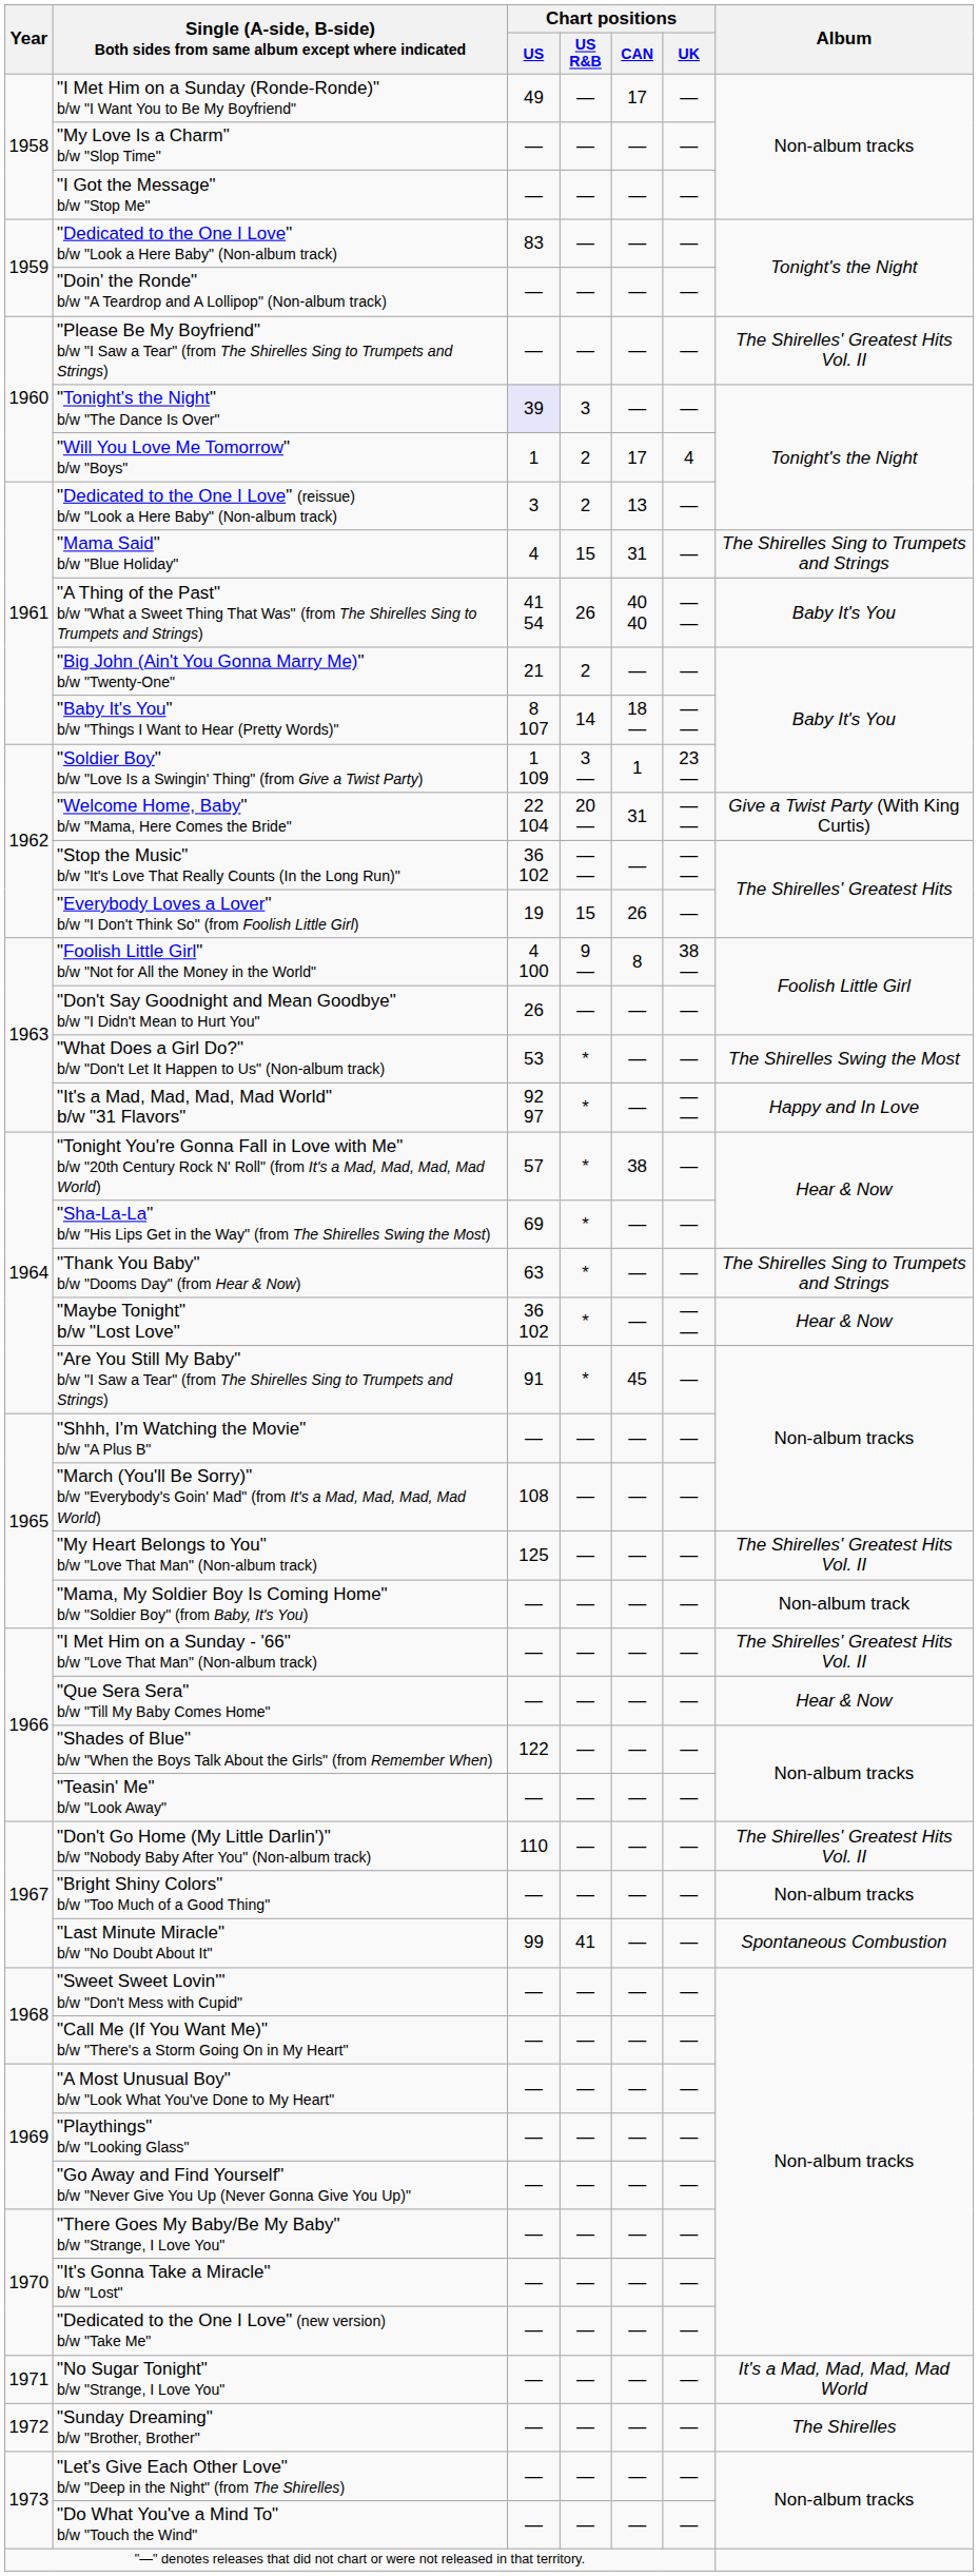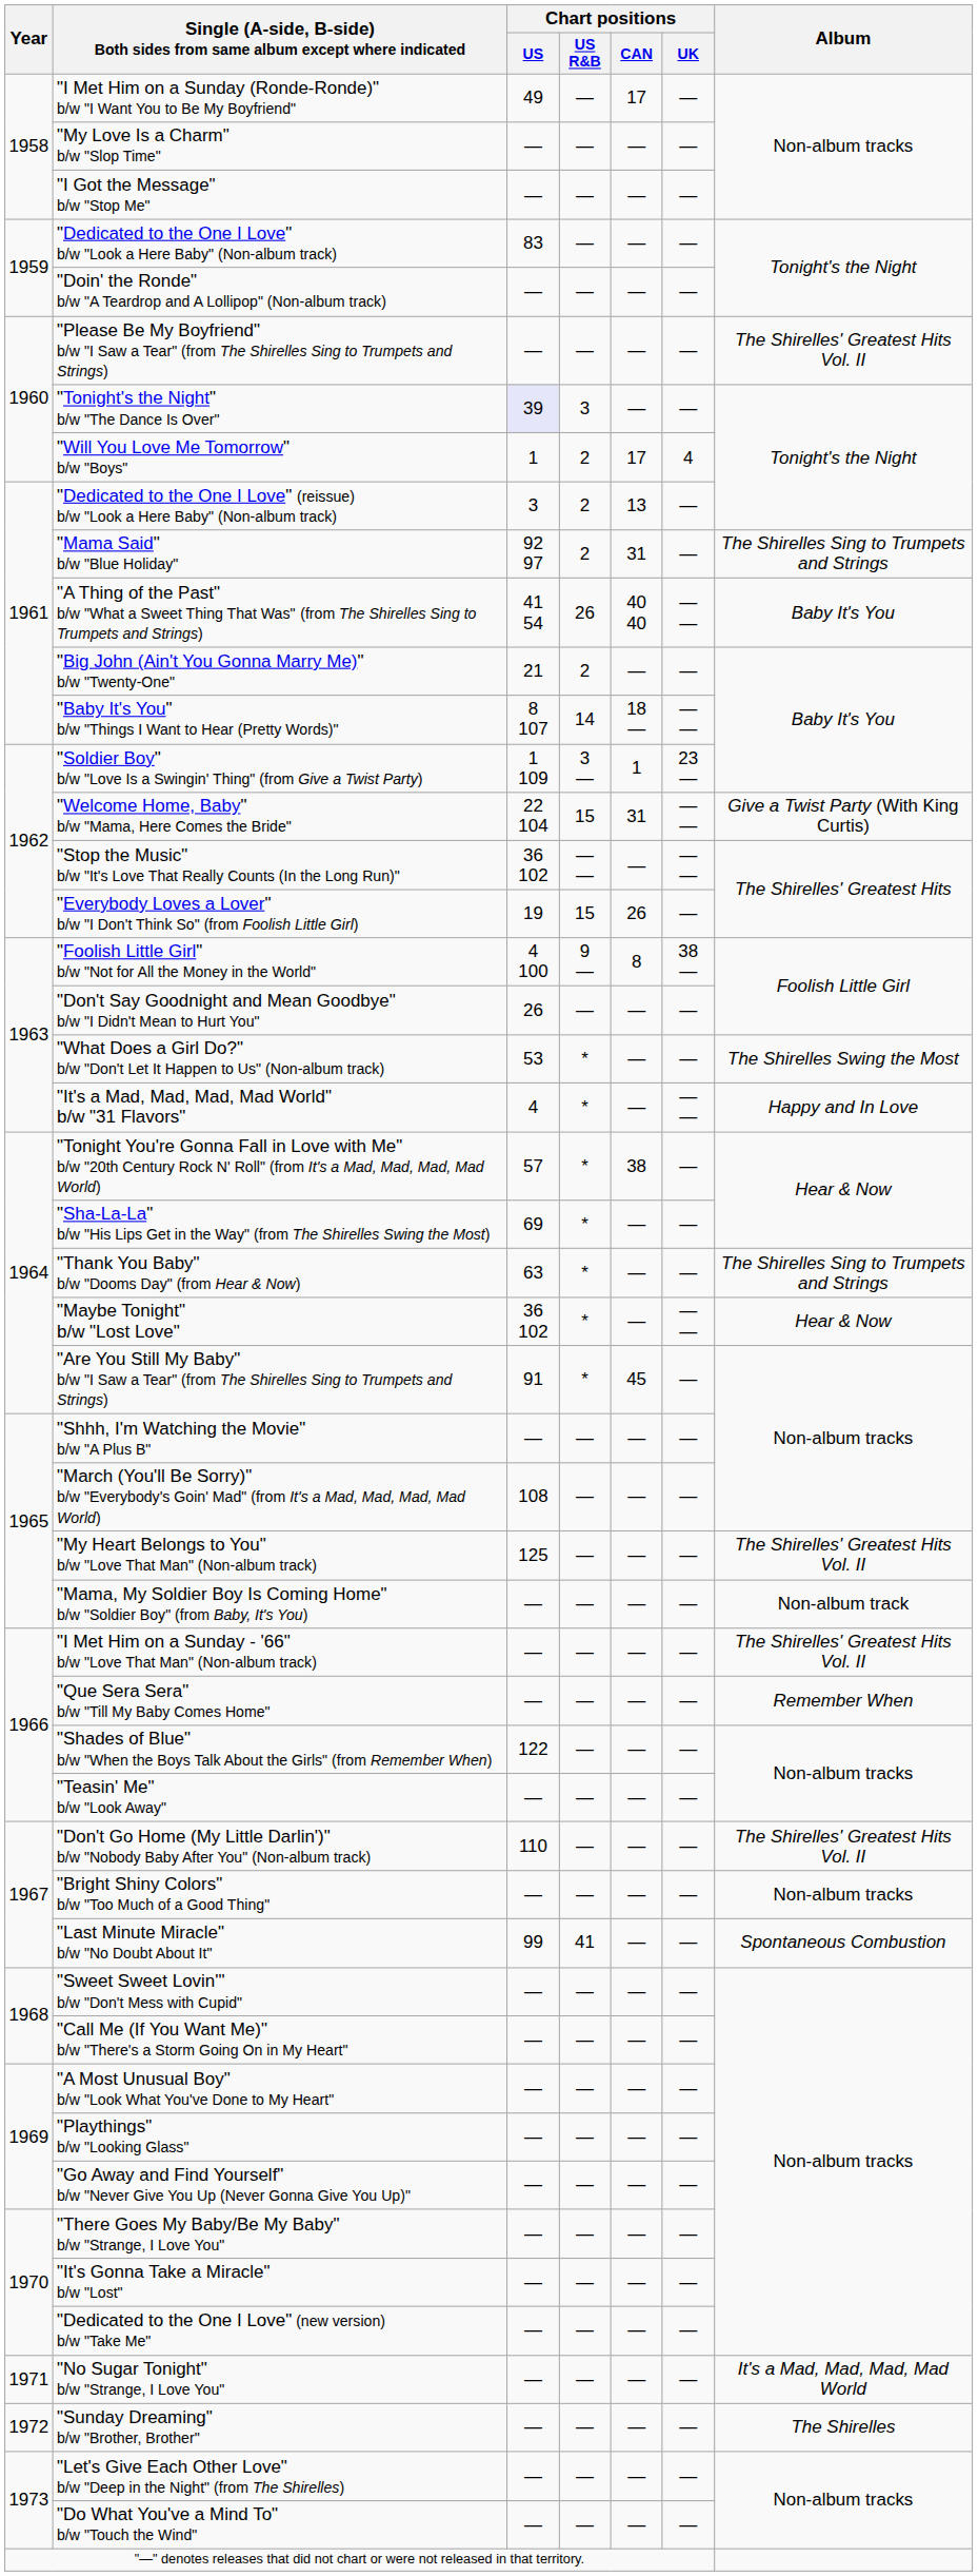"Mama Said" b/w "Blue Holiday" | Chart positions / US: 4 -> 92 97
"Mama Said" b/w "Blue Holiday" | Chart positions / US R&B: 15 -> 2
"Welcome Home, Baby" b/w "Mama, Here Comes the Bride" | Chart positions / US R&B: 20 — -> 15
"It's a Mad, Mad, Mad, Mad World" b/w "31 Flavors" | Chart positions / US: 92 97 -> 4
"Que Sera Sera" b/w "Till My Baby Comes Home" | Album: Hear & Now -> Remember When
